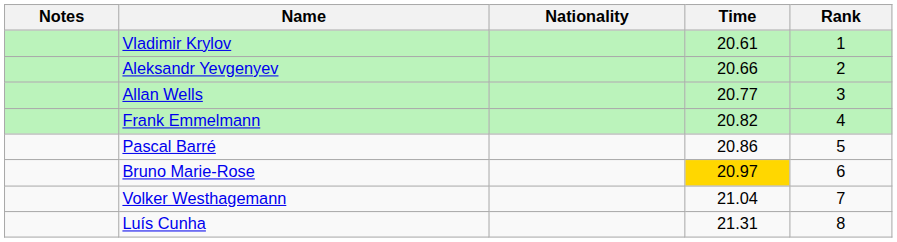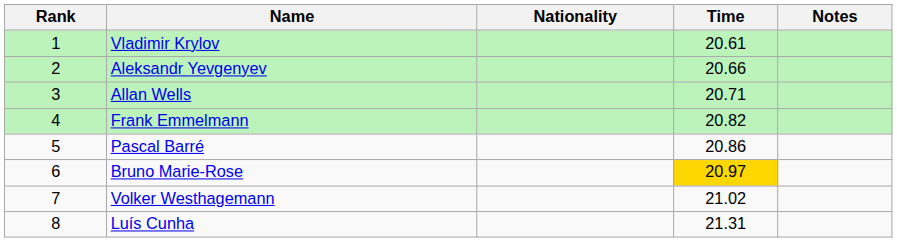columns swapped: Rank <-> Notes
Allan Wells | Time: 20.77 -> 20.71
Volker Westhagemann | Time: 21.04 -> 21.02
